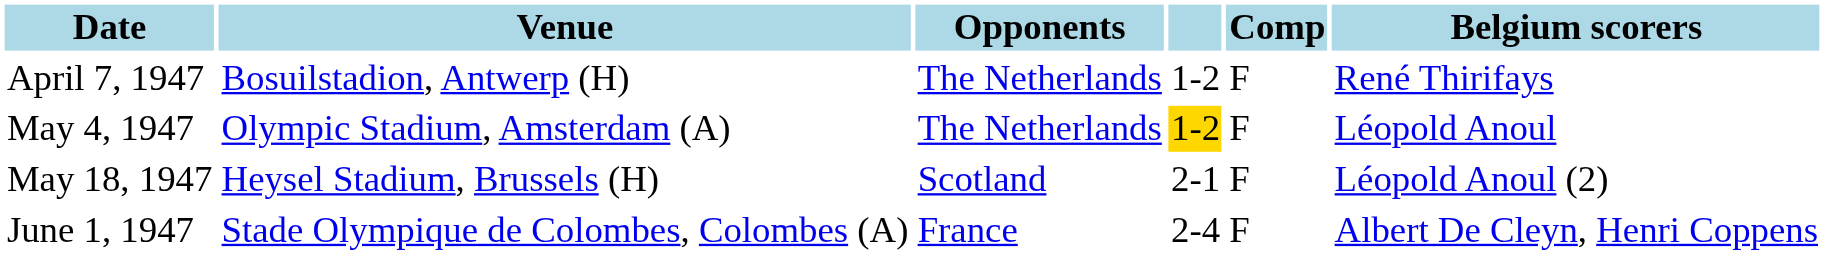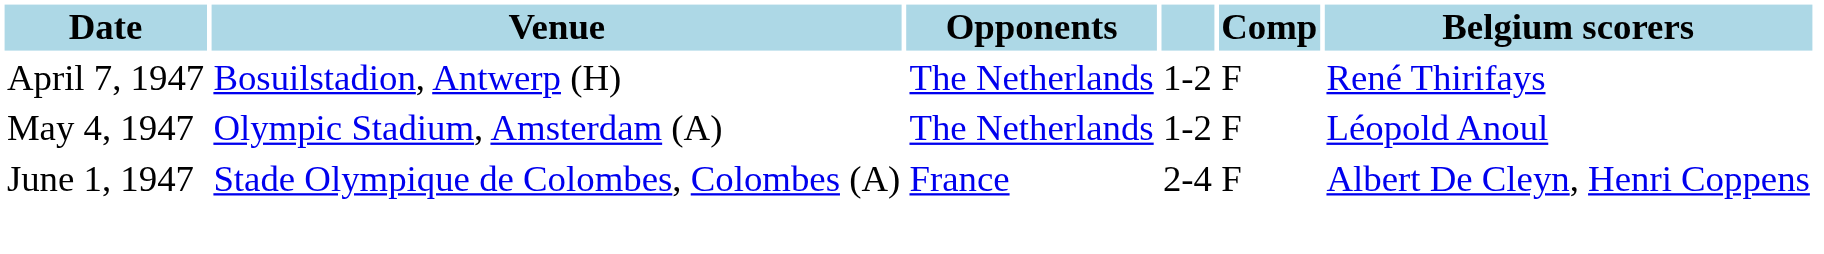May 4, 1947 | column 4: gold background -> no background
- row: May 18, 1947 | Heysel Stadium, Brussels (H) | Scotland | 2-1 | F | Léopold Anoul (2)
